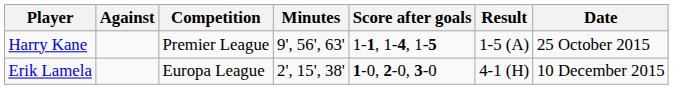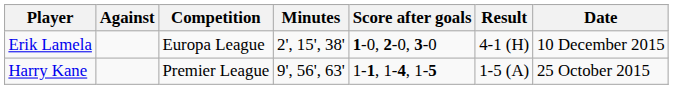rows swapped: Harry Kane <-> Erik Lamela
